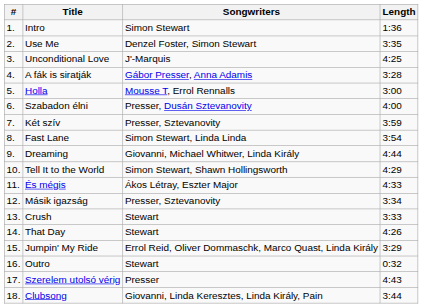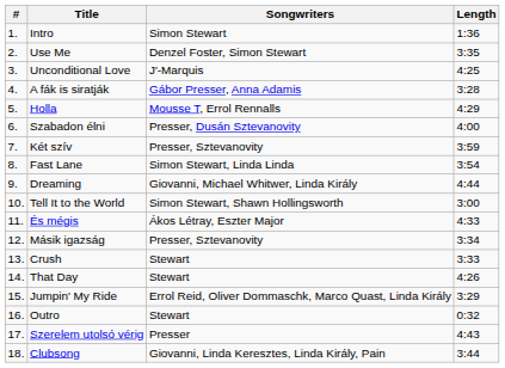Holla | Length: 3:00 -> 4:29
Tell It to the World | Length: 4:29 -> 3:00
